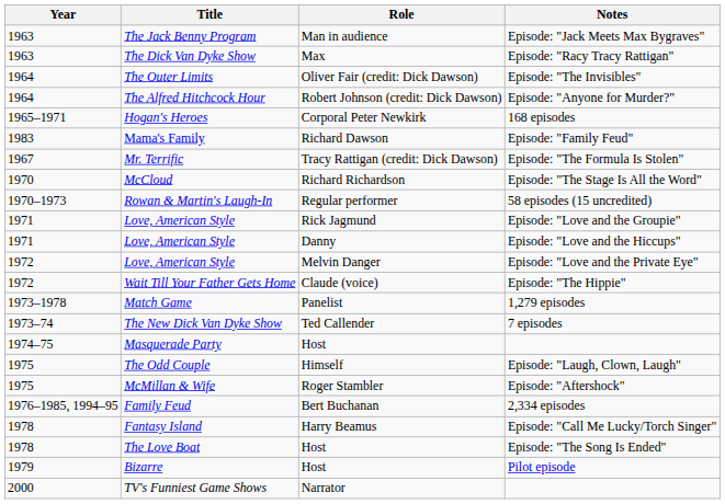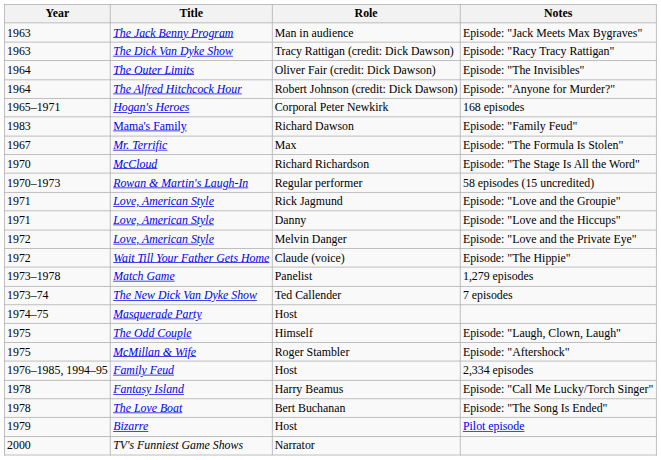Episode: "Racy Tracy Rattigan" | Role: Max -> Tracy Rattigan (credit: Dick Dawson)
Episode: "The Formula Is Stolen" | Role: Tracy Rattigan (credit: Dick Dawson) -> Max
2,334 episodes | Role: Bert Buchanan -> Host
Episode: "The Song Is Ended" | Role: Host -> Bert Buchanan
